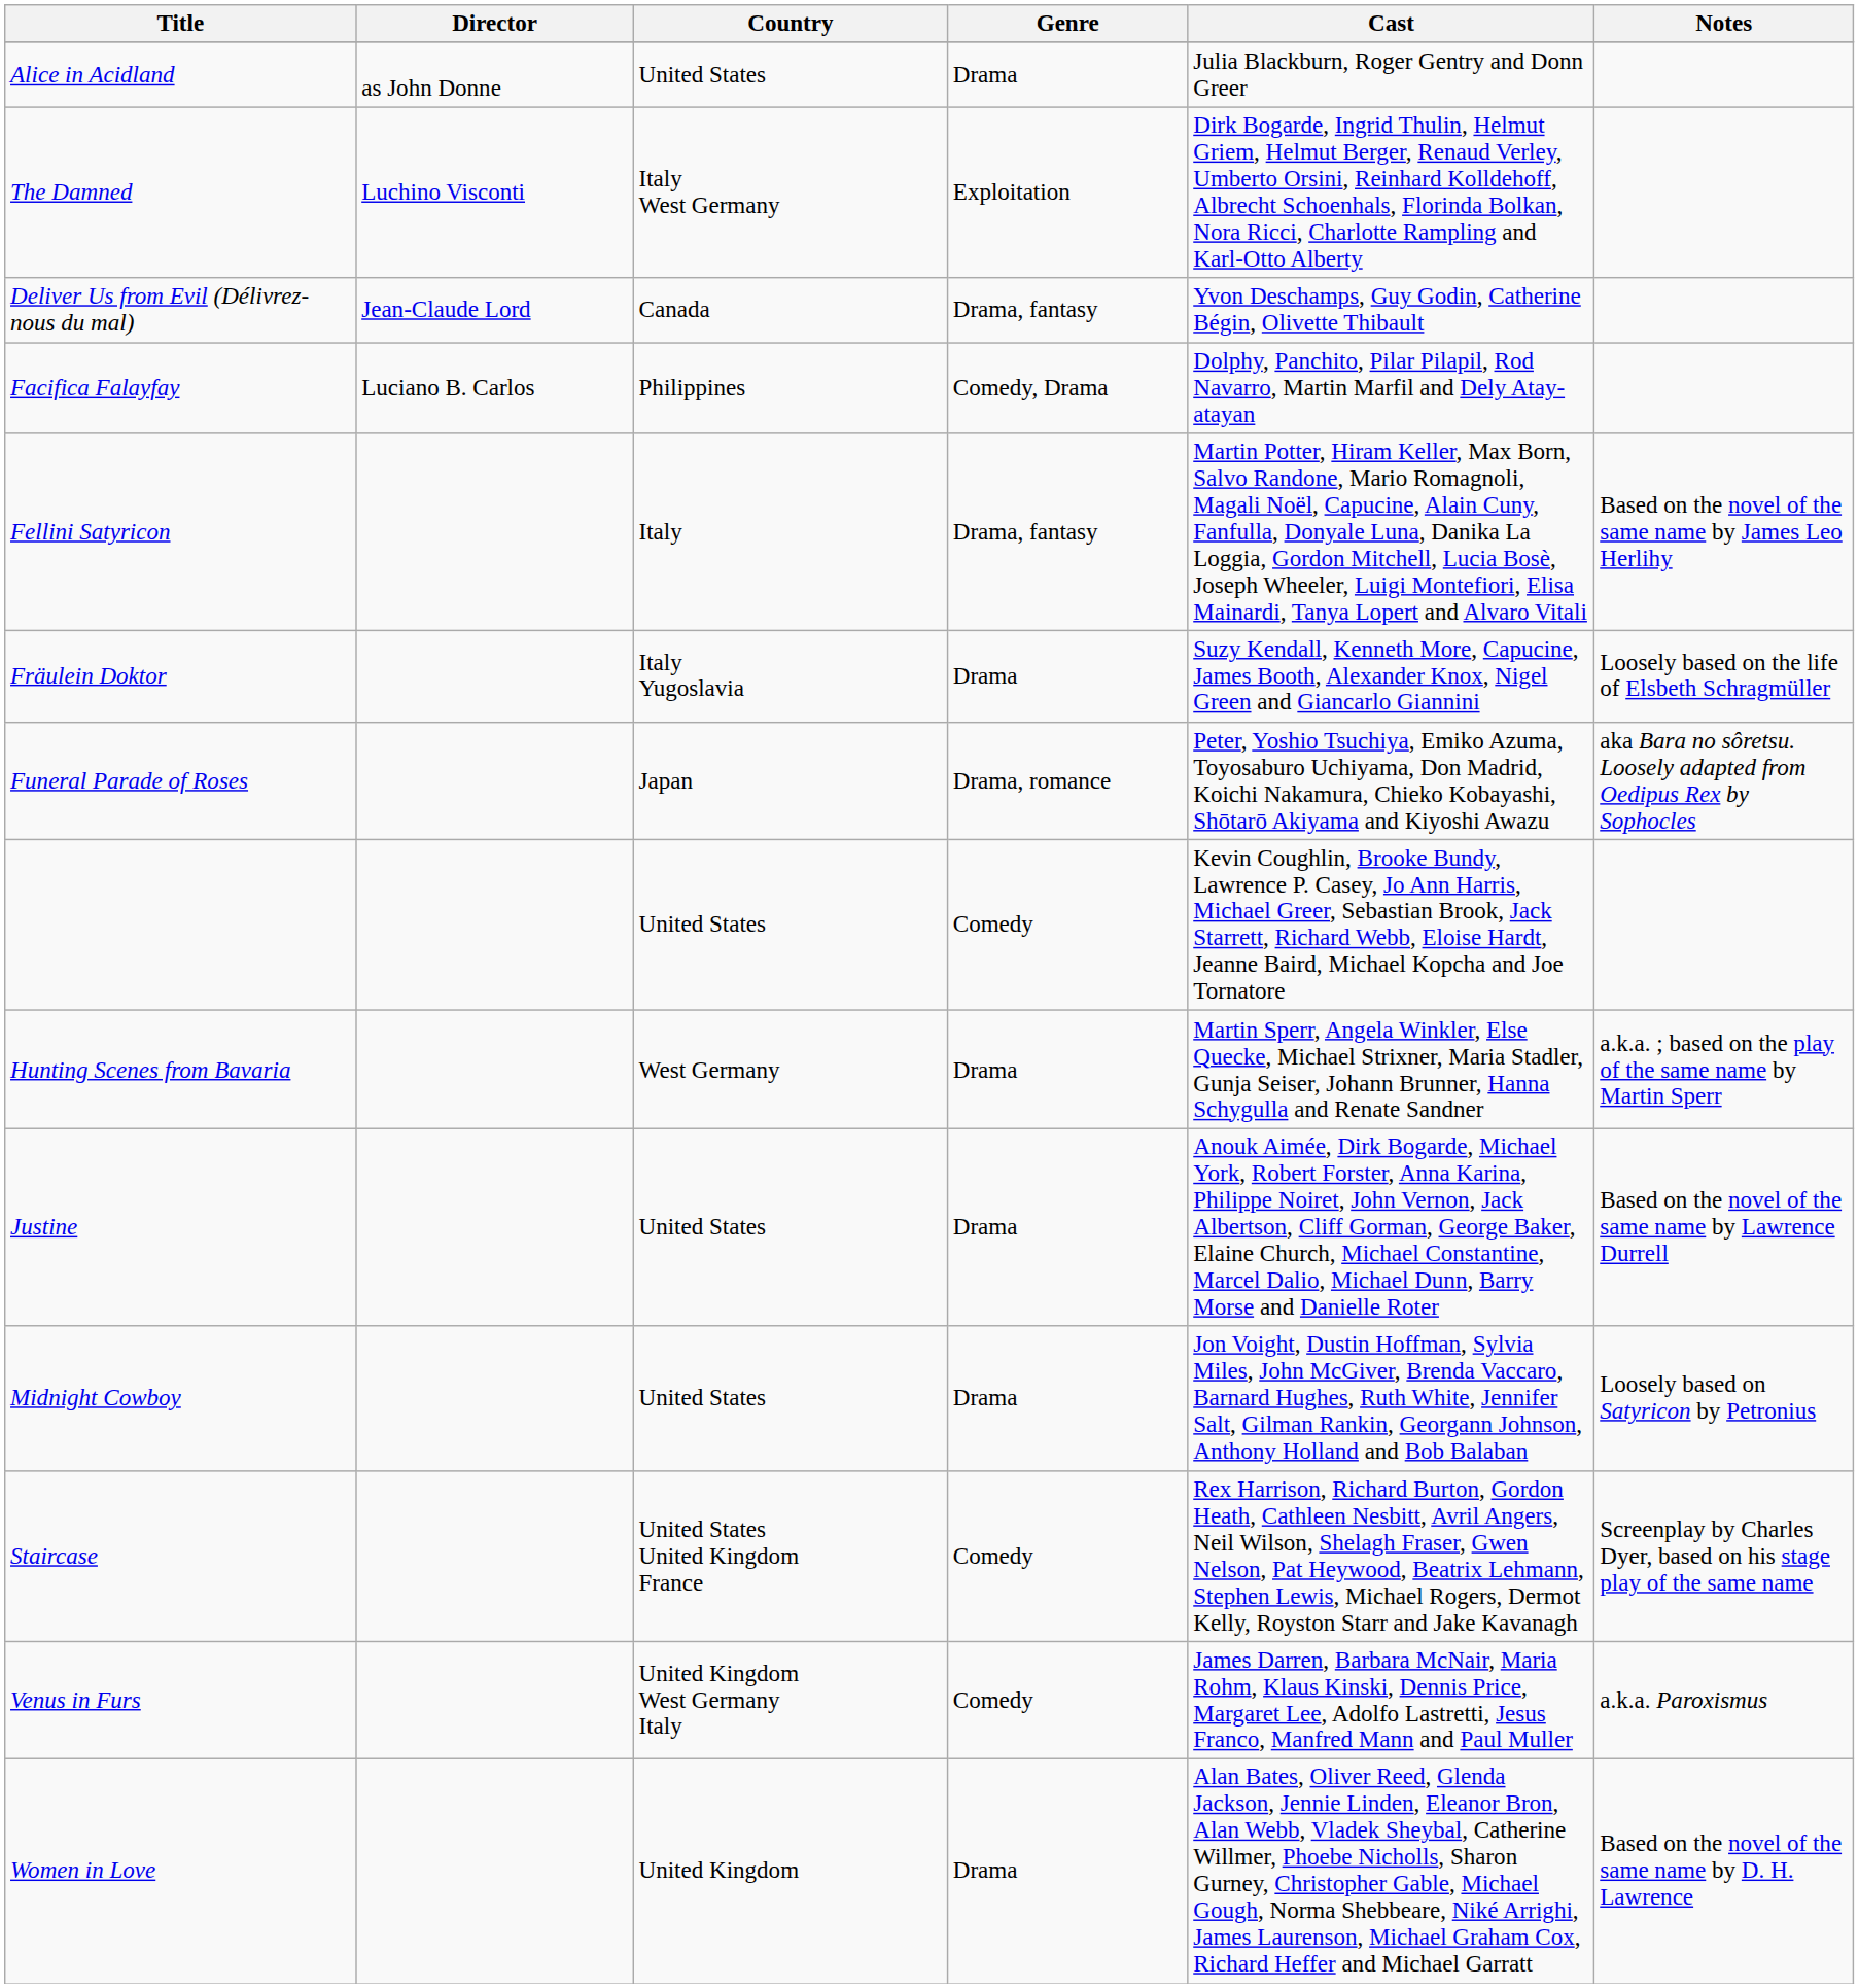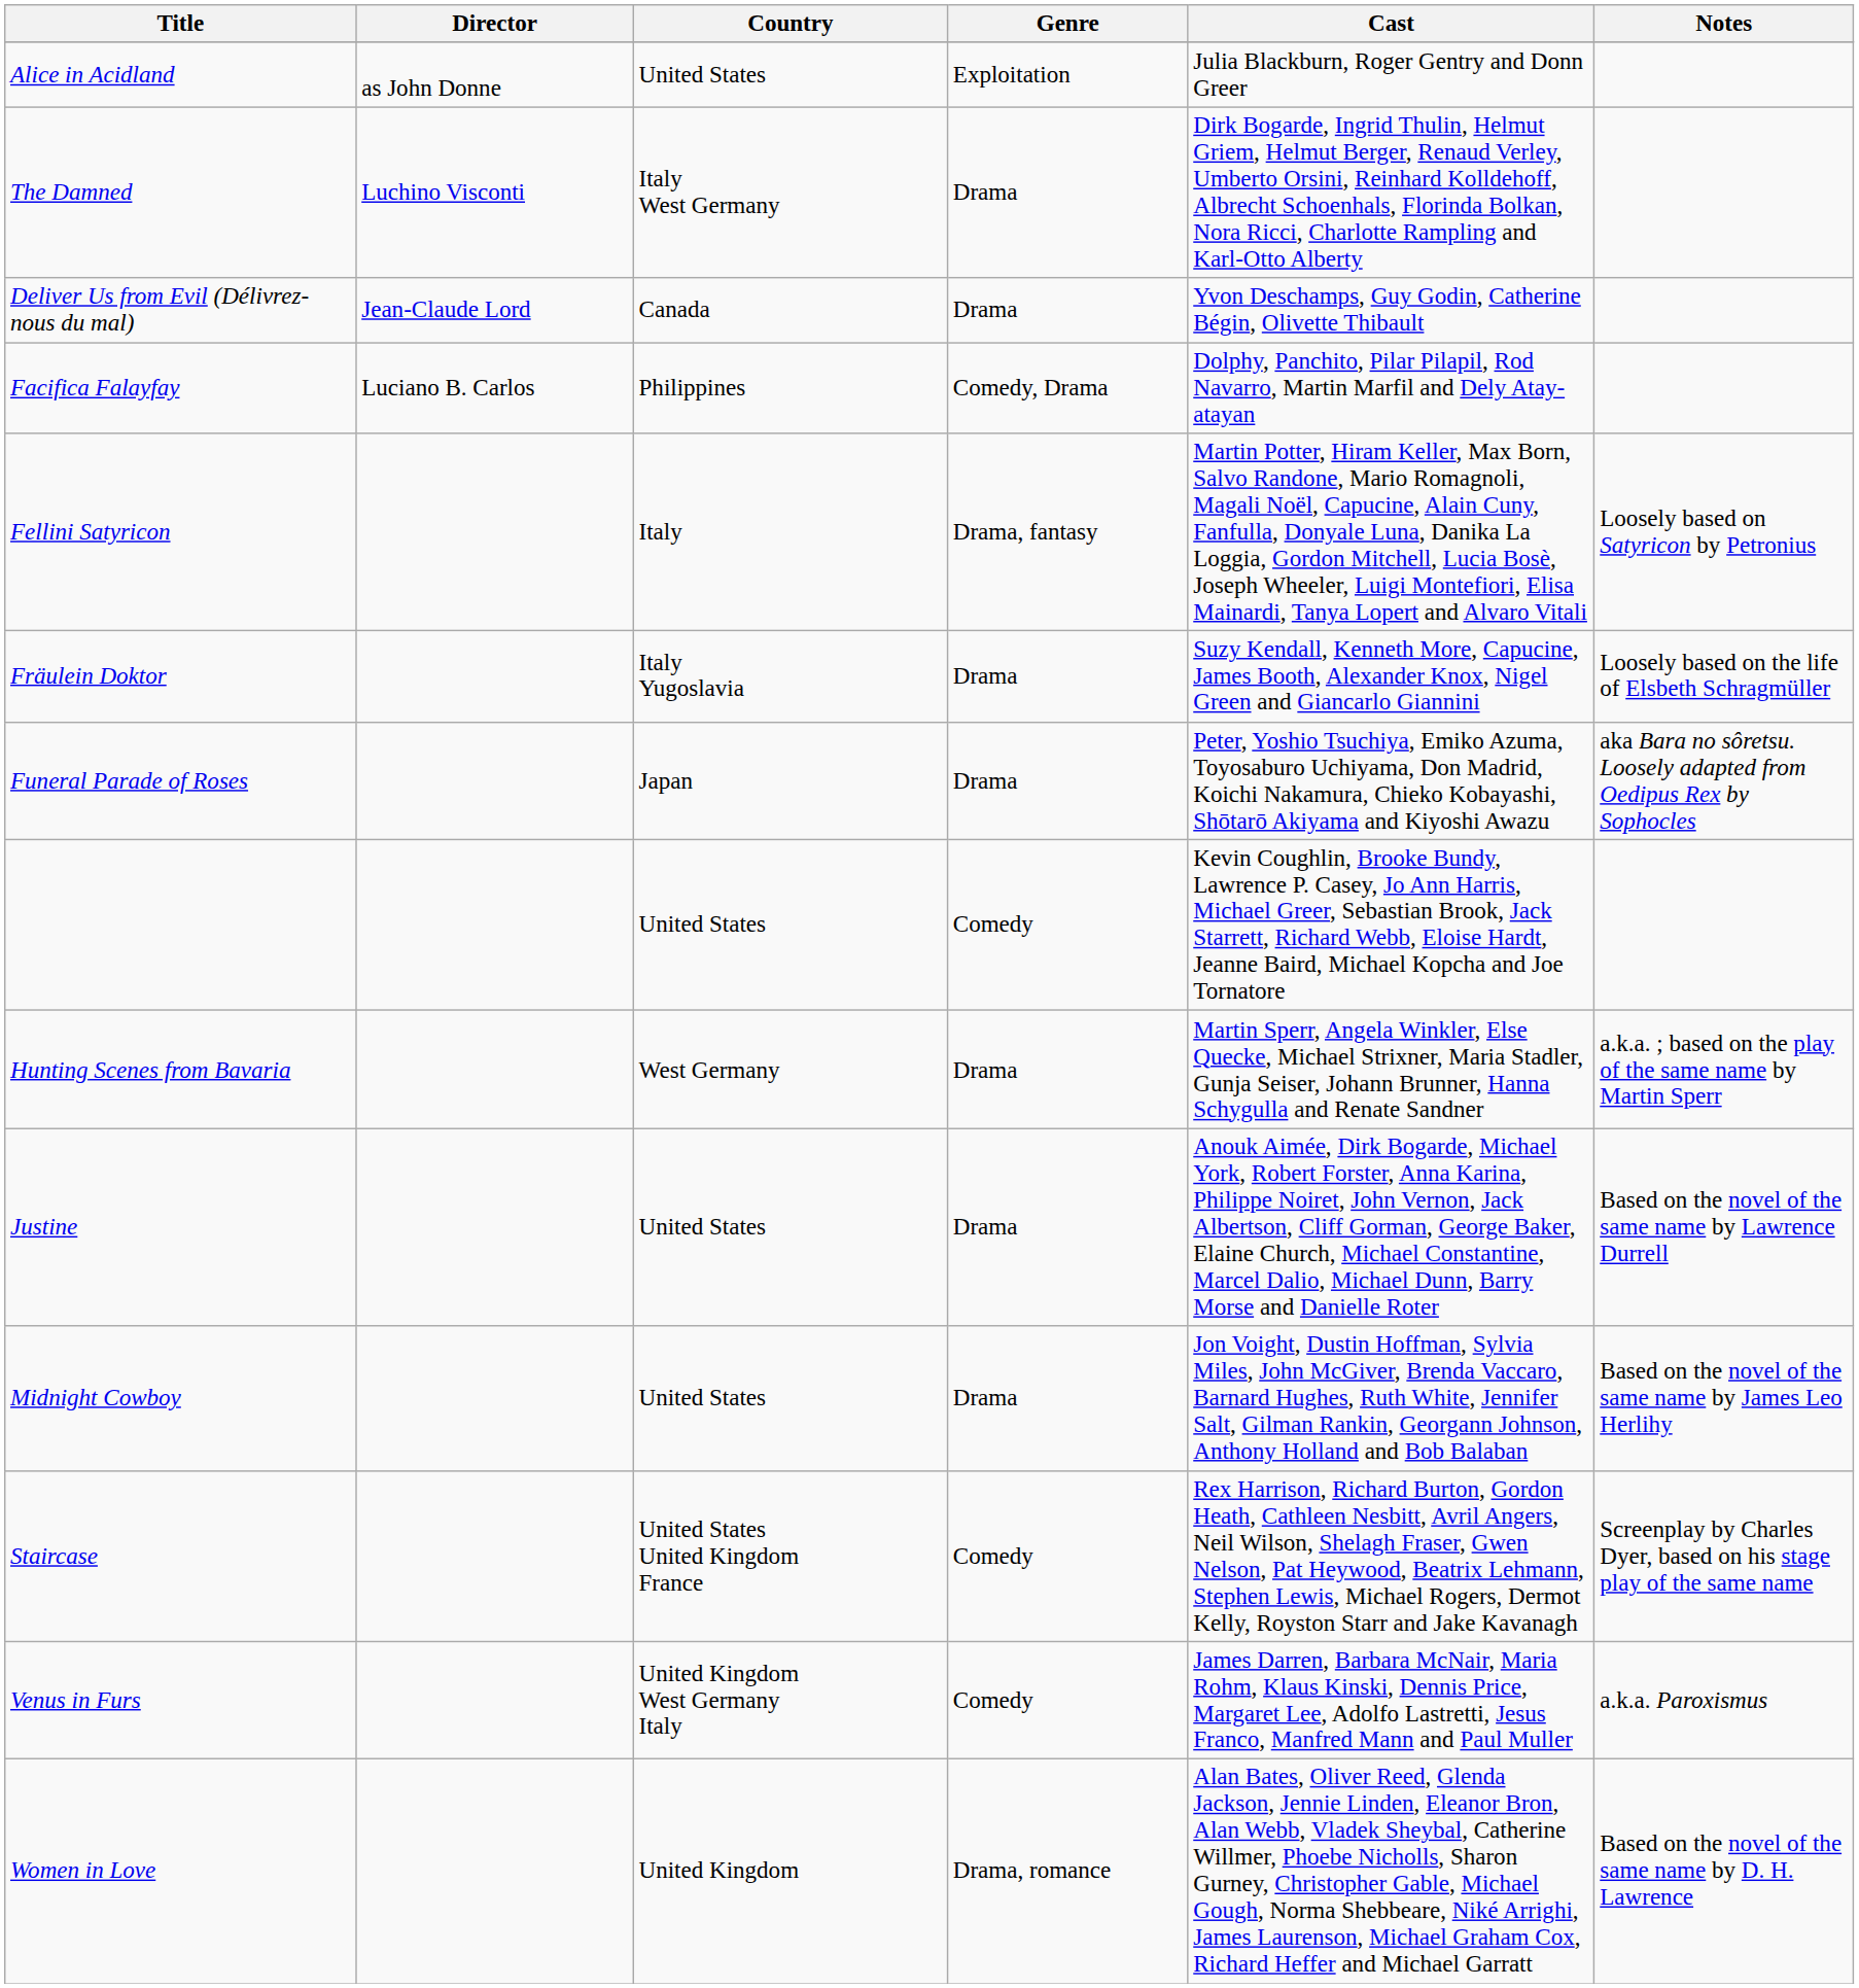Alice in Acidland | Genre: Drama -> Exploitation
The Damned | Genre: Exploitation -> Drama
Deliver Us from Evil (Délivrez-nous du mal) | Genre: Drama, fantasy -> Drama
Fellini Satyricon | Notes: Based on the novel of the same name by James Leo Herlihy -> Loosely based on Satyricon by Petronius
Funeral Parade of Roses | Genre: Drama, romance -> Drama
Midnight Cowboy | Notes: Loosely based on Satyricon by Petronius -> Based on the novel of the same name by James Leo Herlihy
Women in Love | Genre: Drama -> Drama, romance
